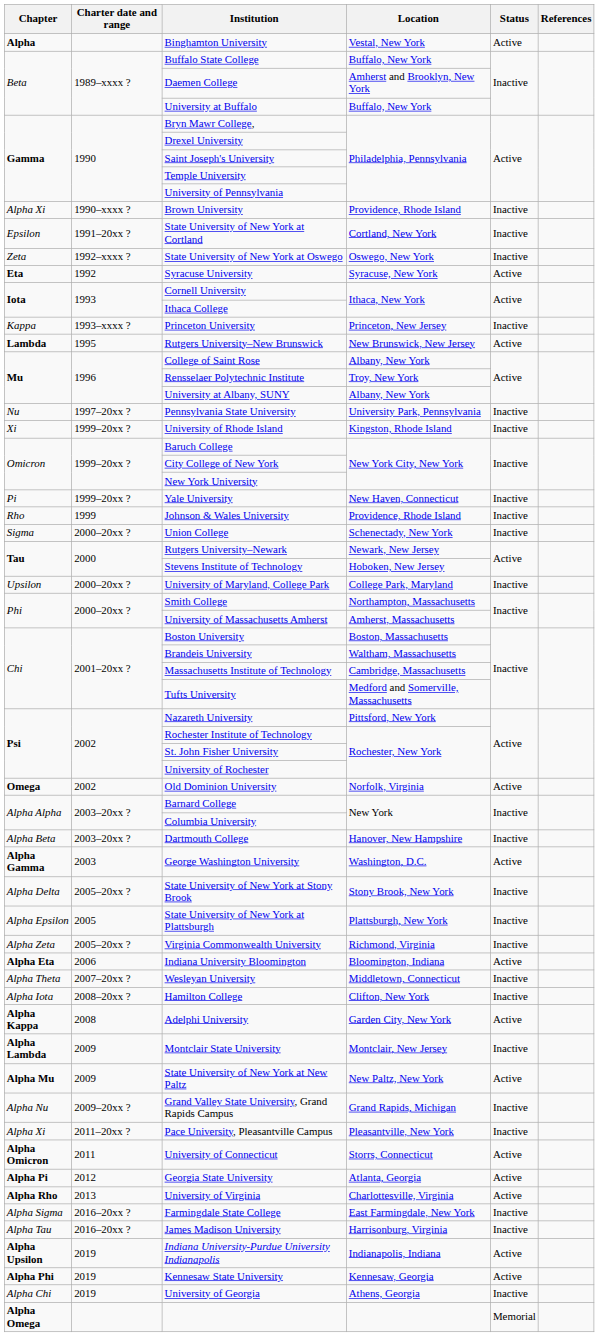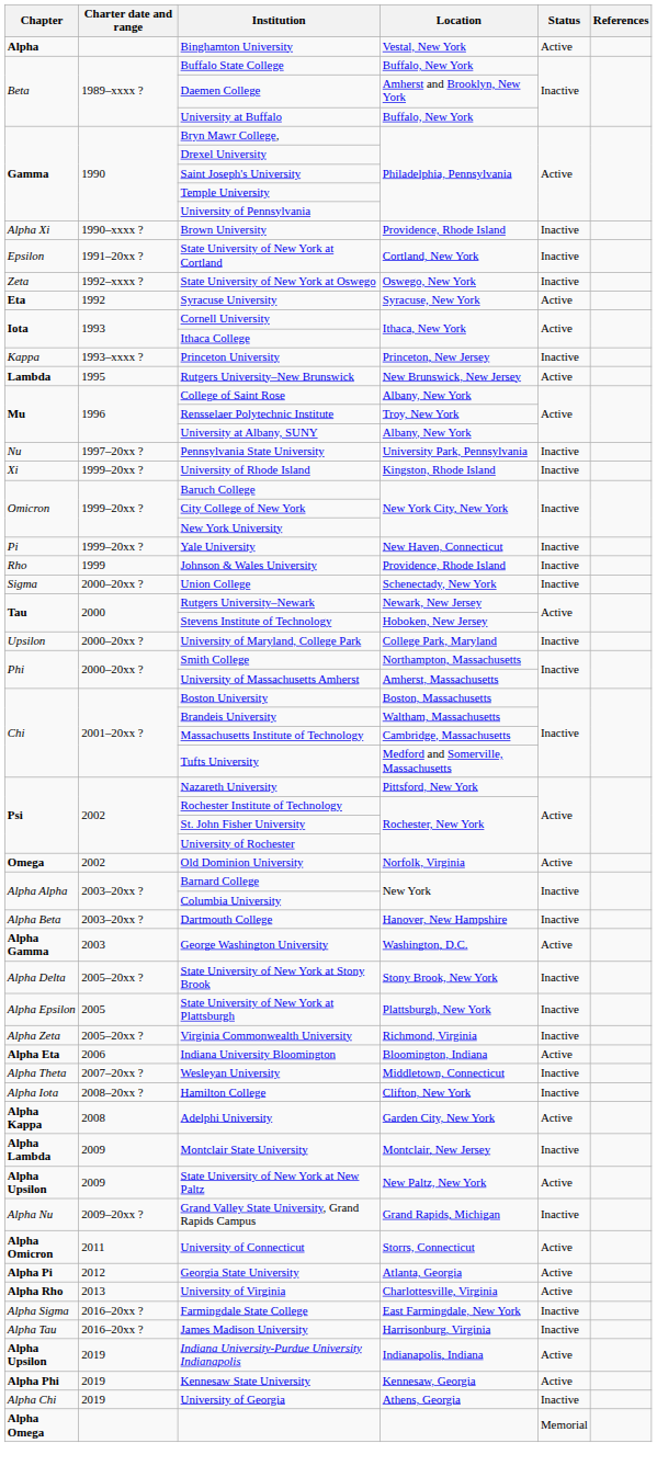State University of New York at New Paltz | Chapter: Alpha Mu -> Alpha Upsilon
- row: Alpha Xi | 2011–20xx ? | Pace University, Pleasantville Campus | Pleasantville, New York | Inactive
